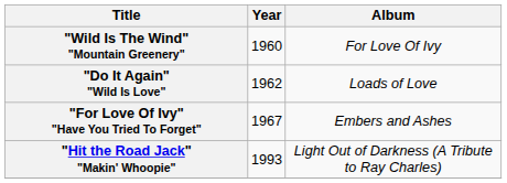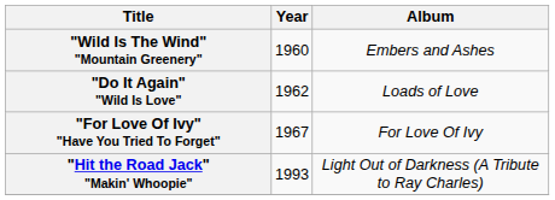"Wild Is The Wind" "Mountain Greenery" | Album: For Love Of Ivy -> Embers and Ashes
"For Love Of Ivy" "Have You Tried To Forget" | Album: Embers and Ashes -> For Love Of Ivy
